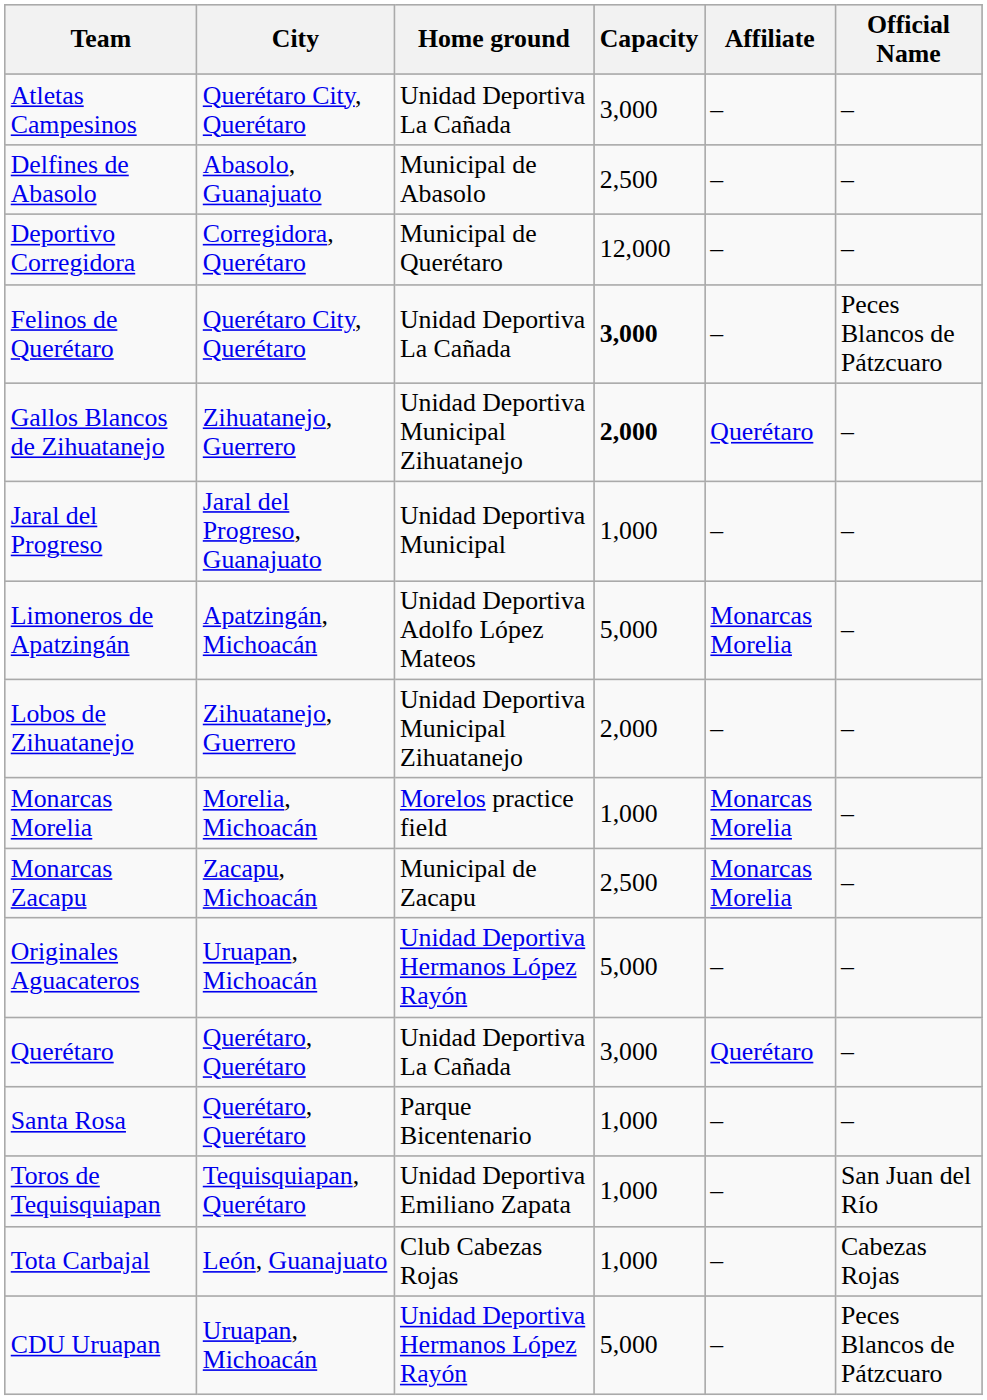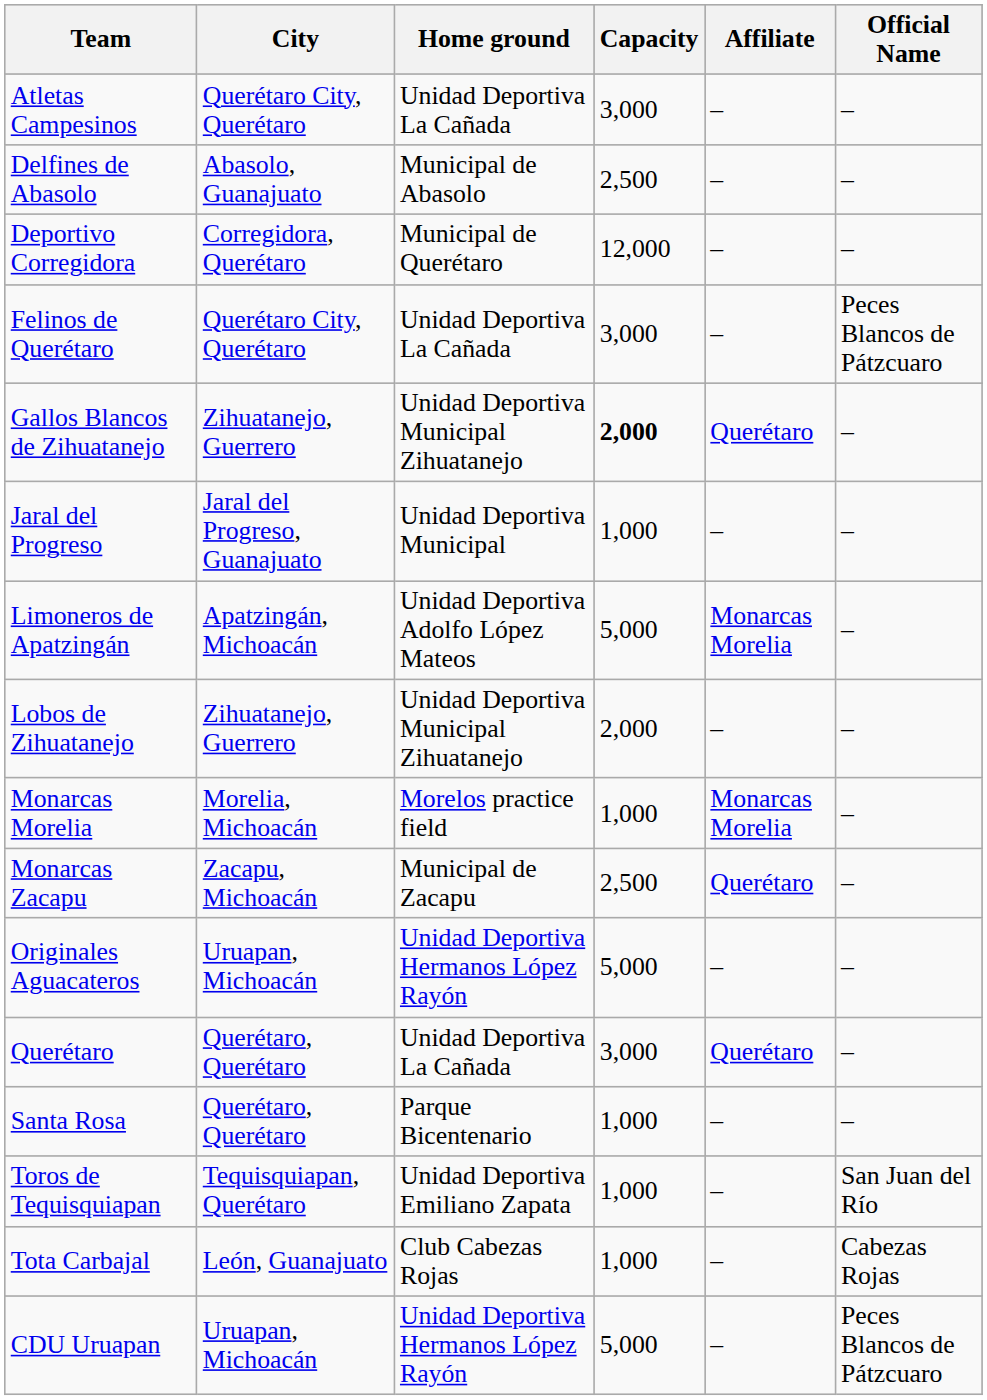Felinos de Querétaro | Capacity: bold -> normal
Monarcas Zacapu | Affiliate: Monarcas Morelia -> Querétaro
